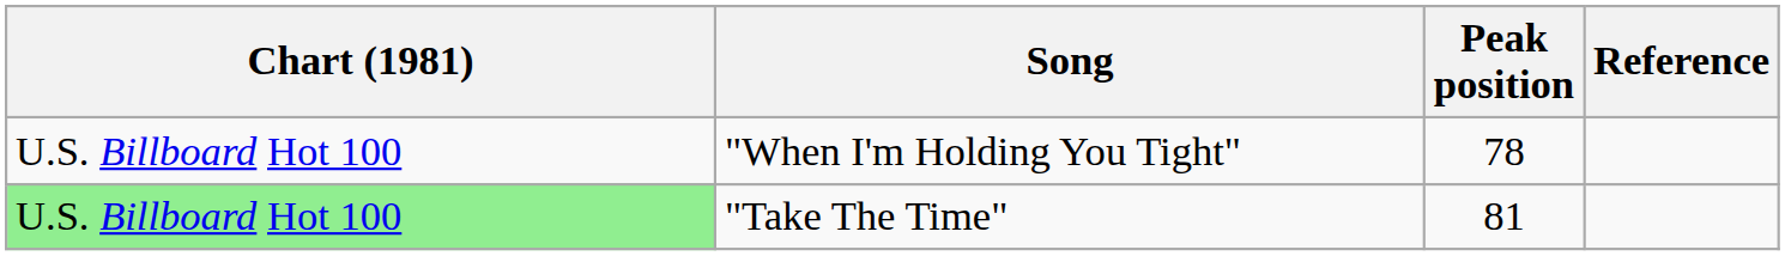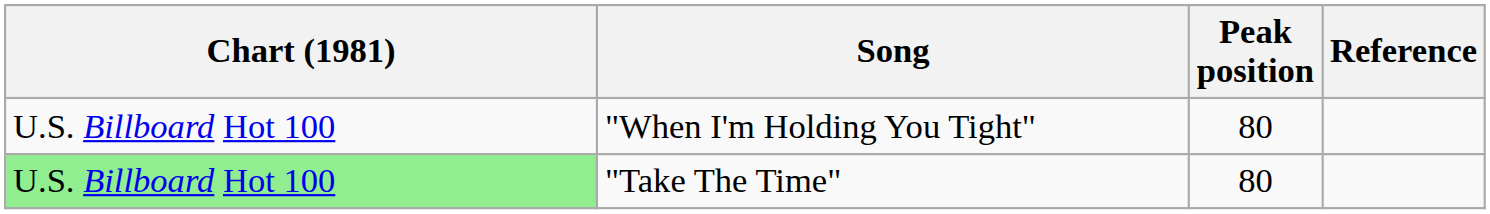"When I'm Holding You Tight" | Peak position: 78 -> 80
"Take The Time" | Peak position: 81 -> 80
